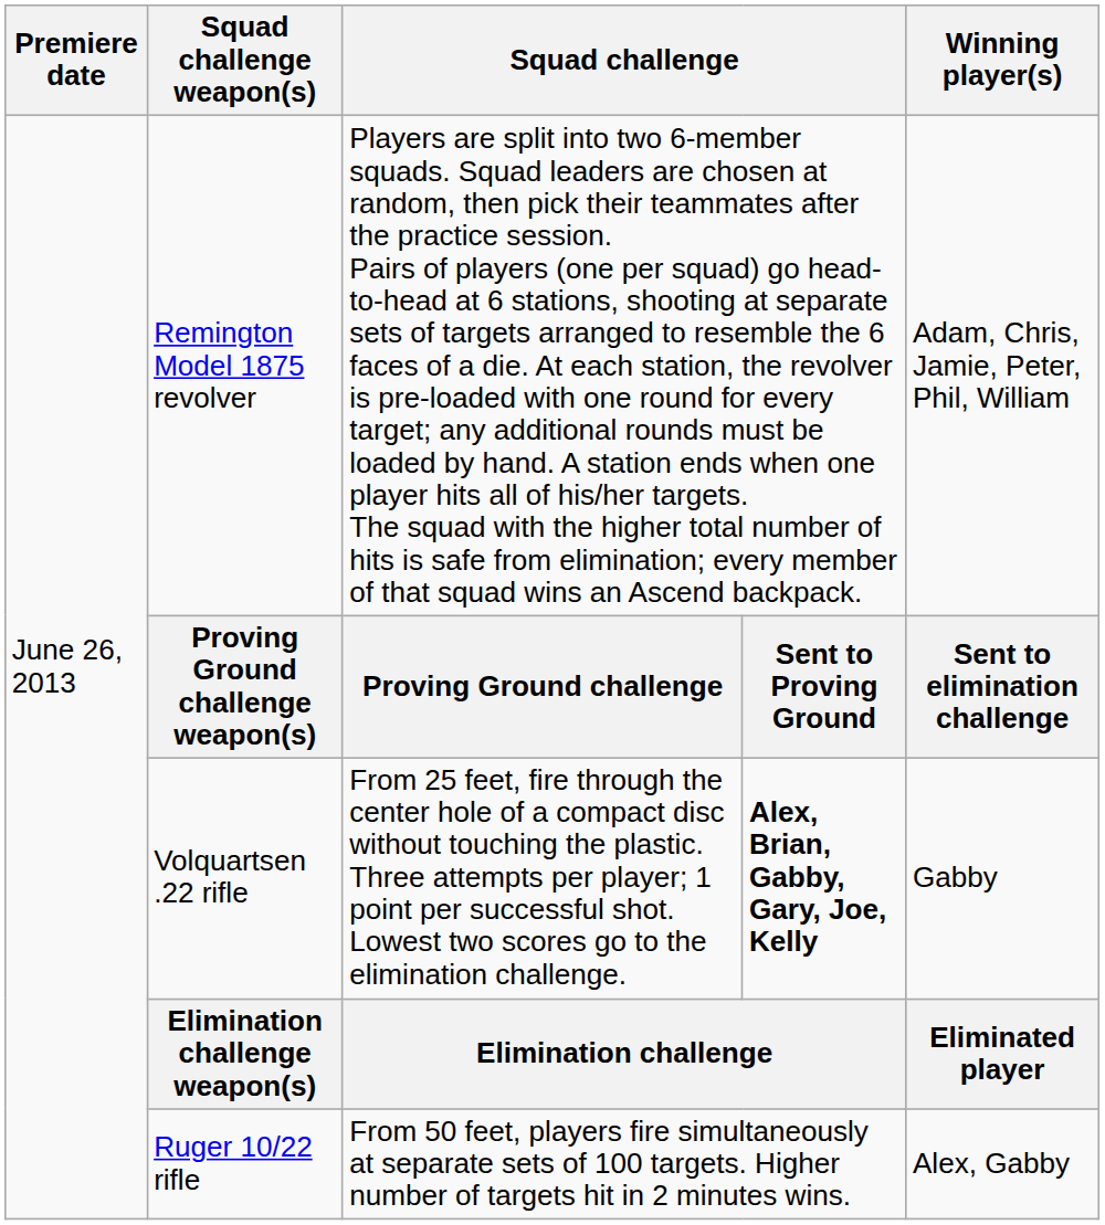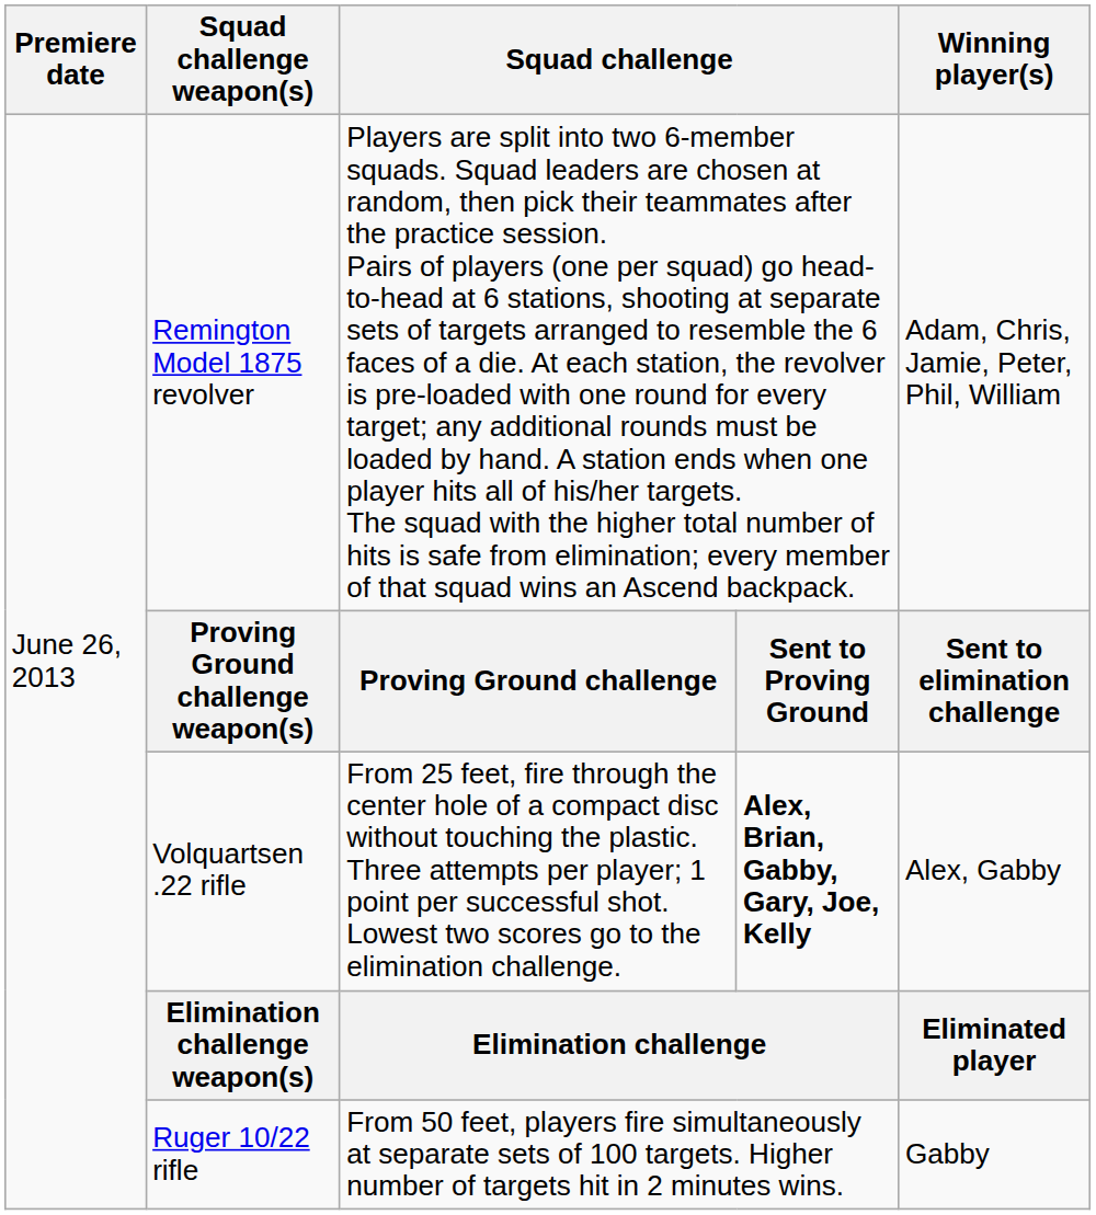Volquartsen .22 rifle | Winning player(s): Gabby -> Alex, Gabby
Ruger 10/22 rifle | Winning player(s): Alex, Gabby -> Gabby
